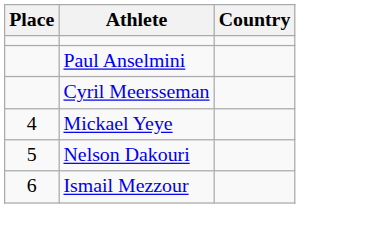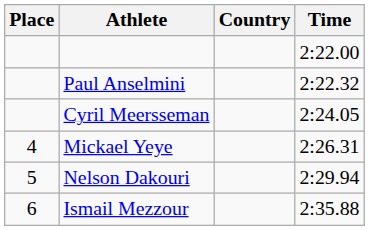+ column: Time | 2:22.00 | 2:22.32 | 2:24.05 | 2:26.31 | 2:29.94 | 2:35.88
